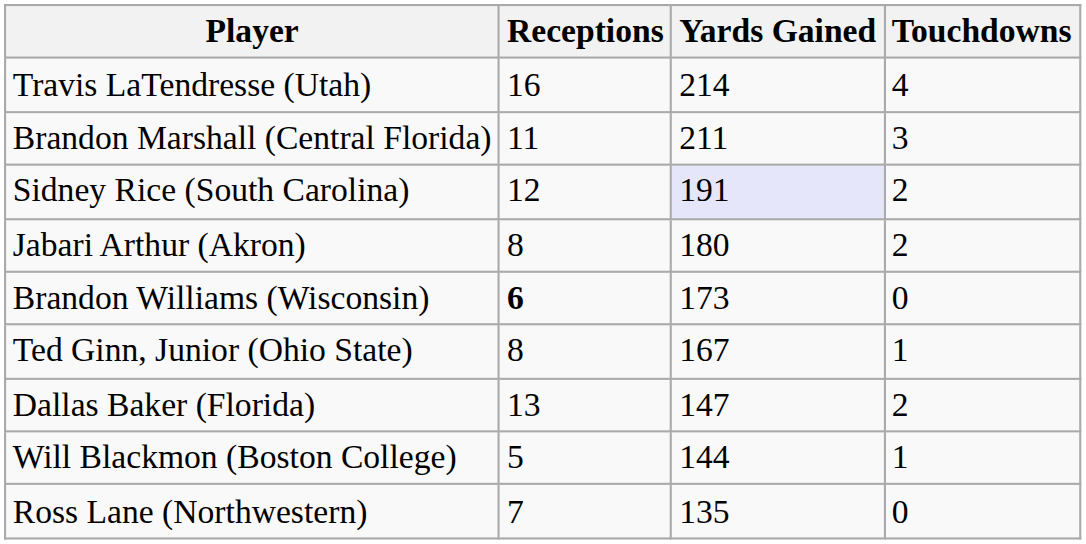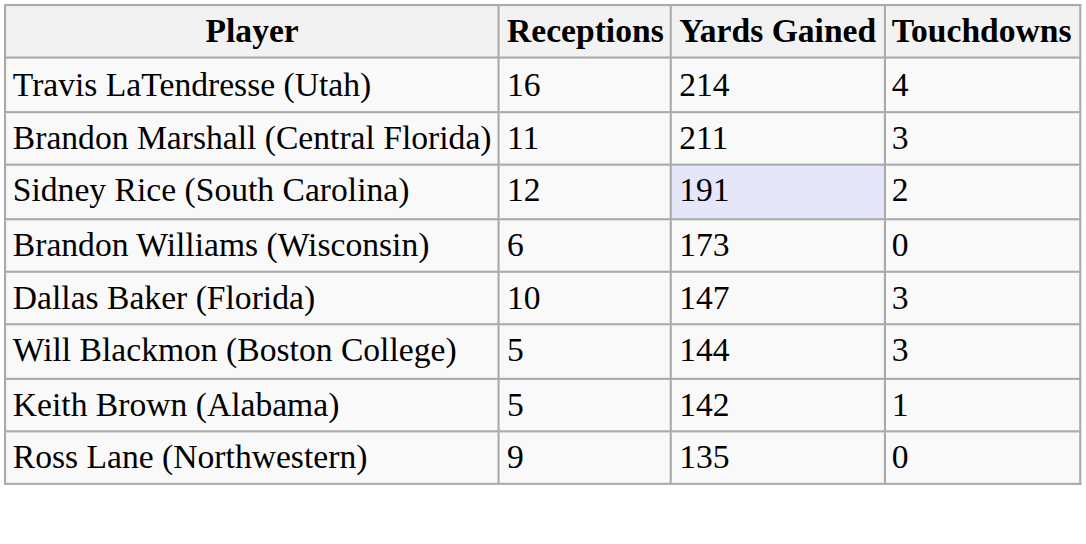- row: Jabari Arthur (Akron) | 8 | 180 | 2
Brandon Williams (Wisconsin) | Receptions: bold -> normal
- row: Ted Ginn, Junior (Ohio State) | 8 | 167 | 1
Dallas Baker (Florida) | Receptions: 13 -> 10
Dallas Baker (Florida) | Touchdowns: 2 -> 3
Will Blackmon (Boston College) | Touchdowns: 1 -> 3
+ row: Keith Brown (Alabama) | 5 | 142 | 1
Ross Lane (Northwestern) | Receptions: 7 -> 9
